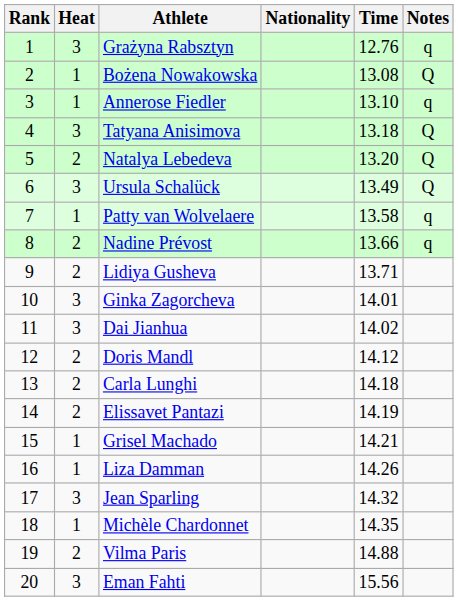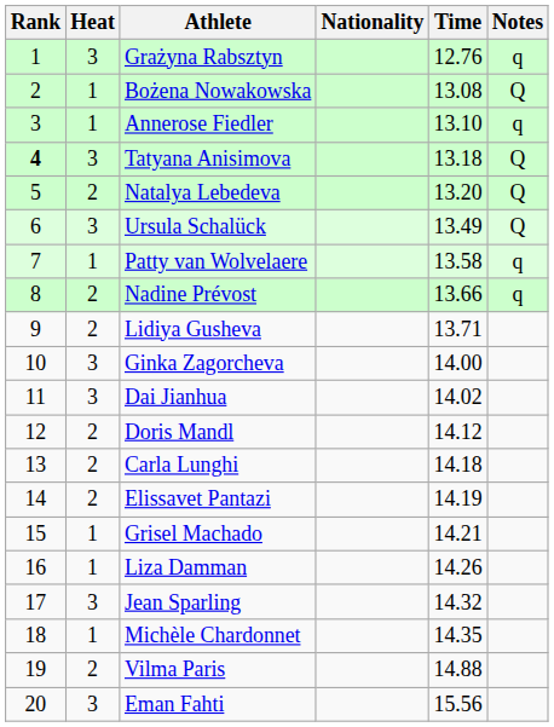Tatyana Anisimova | Rank: normal -> bold
Ginka Zagorcheva | Time: 14.01 -> 14.00
